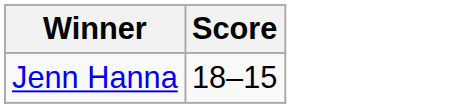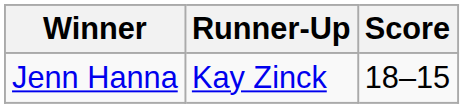+ column: Runner-Up | Kay Zinck
